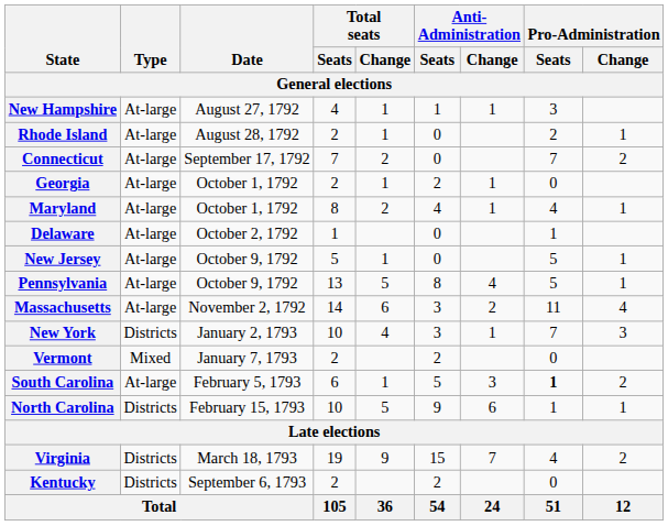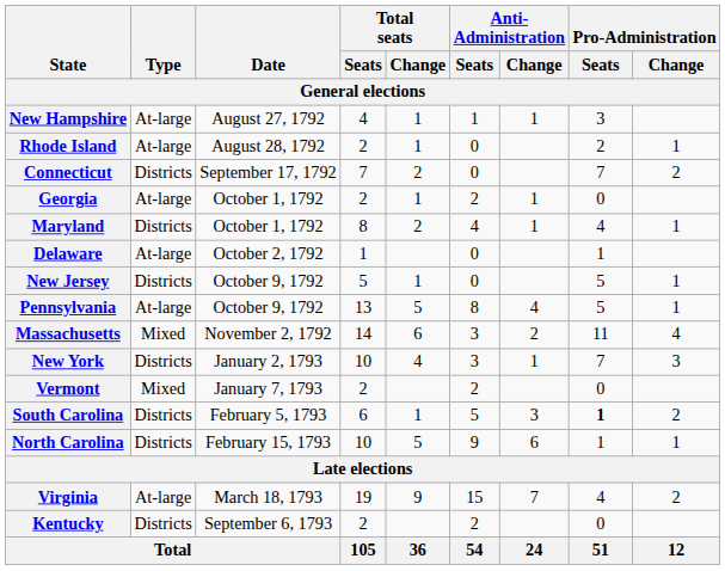Connecticut | Type: At-large -> Districts
Maryland | Type: At-large -> Districts
New Jersey | Type: At-large -> Districts
Massachusetts | Type: At-large -> Mixed
South Carolina | Type: At-large -> Districts
Virginia | Type: Districts -> At-large
